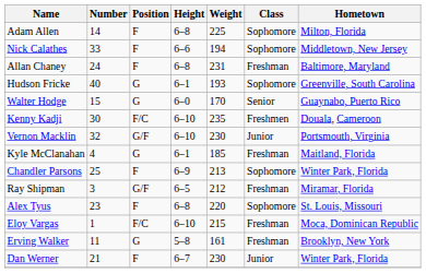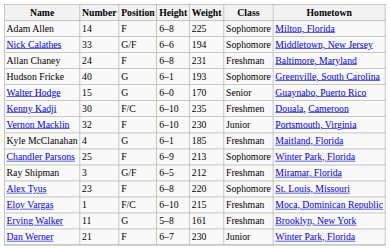Nick Calathes | Position: F -> G/F
Vernon Macklin | Position: G/F -> F
